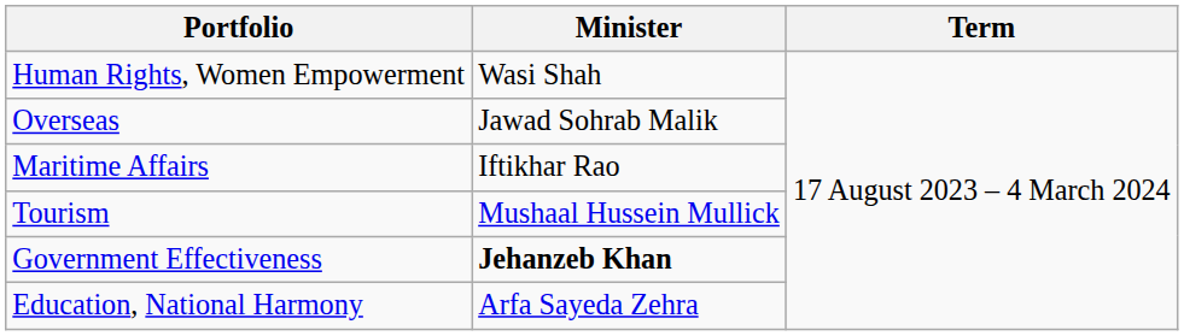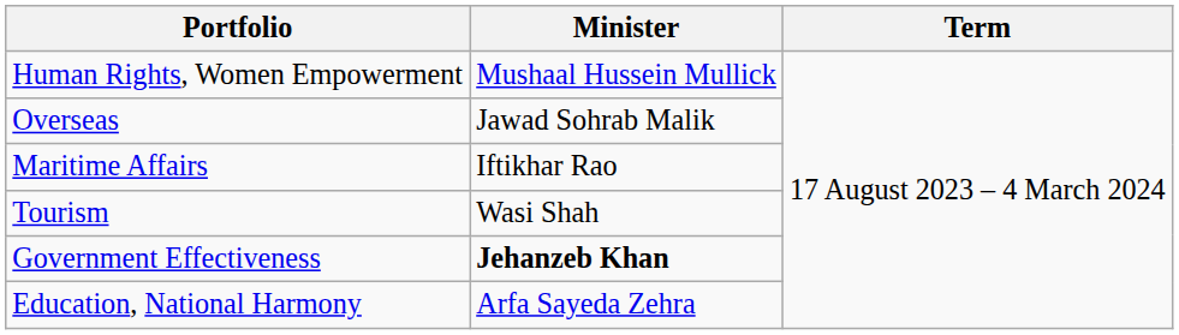Human Rights, Women Empowerment | Minister: Wasi Shah -> Mushaal Hussein Mullick
Tourism | Minister: Mushaal Hussein Mullick -> Wasi Shah
